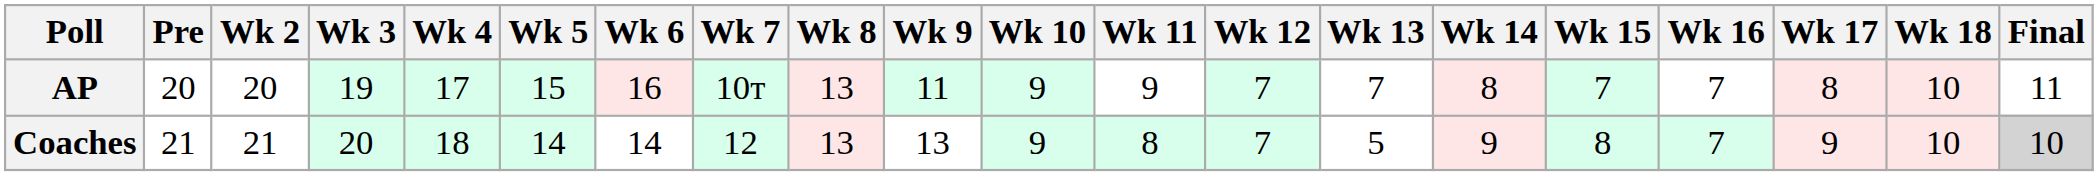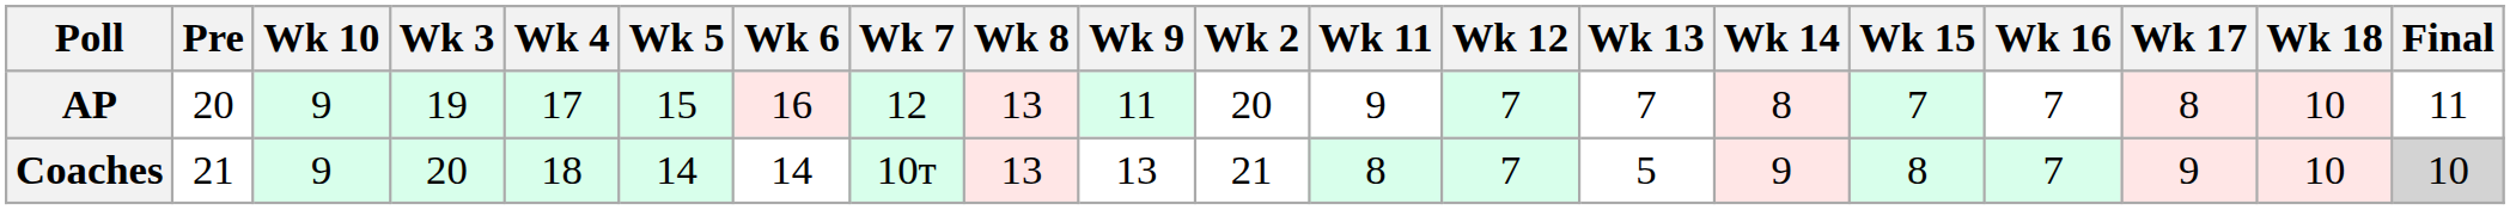columns swapped: Wk 2 <-> Wk 10
AP | Wk 7: 10т -> 12
Coaches | Wk 7: 12 -> 10т
